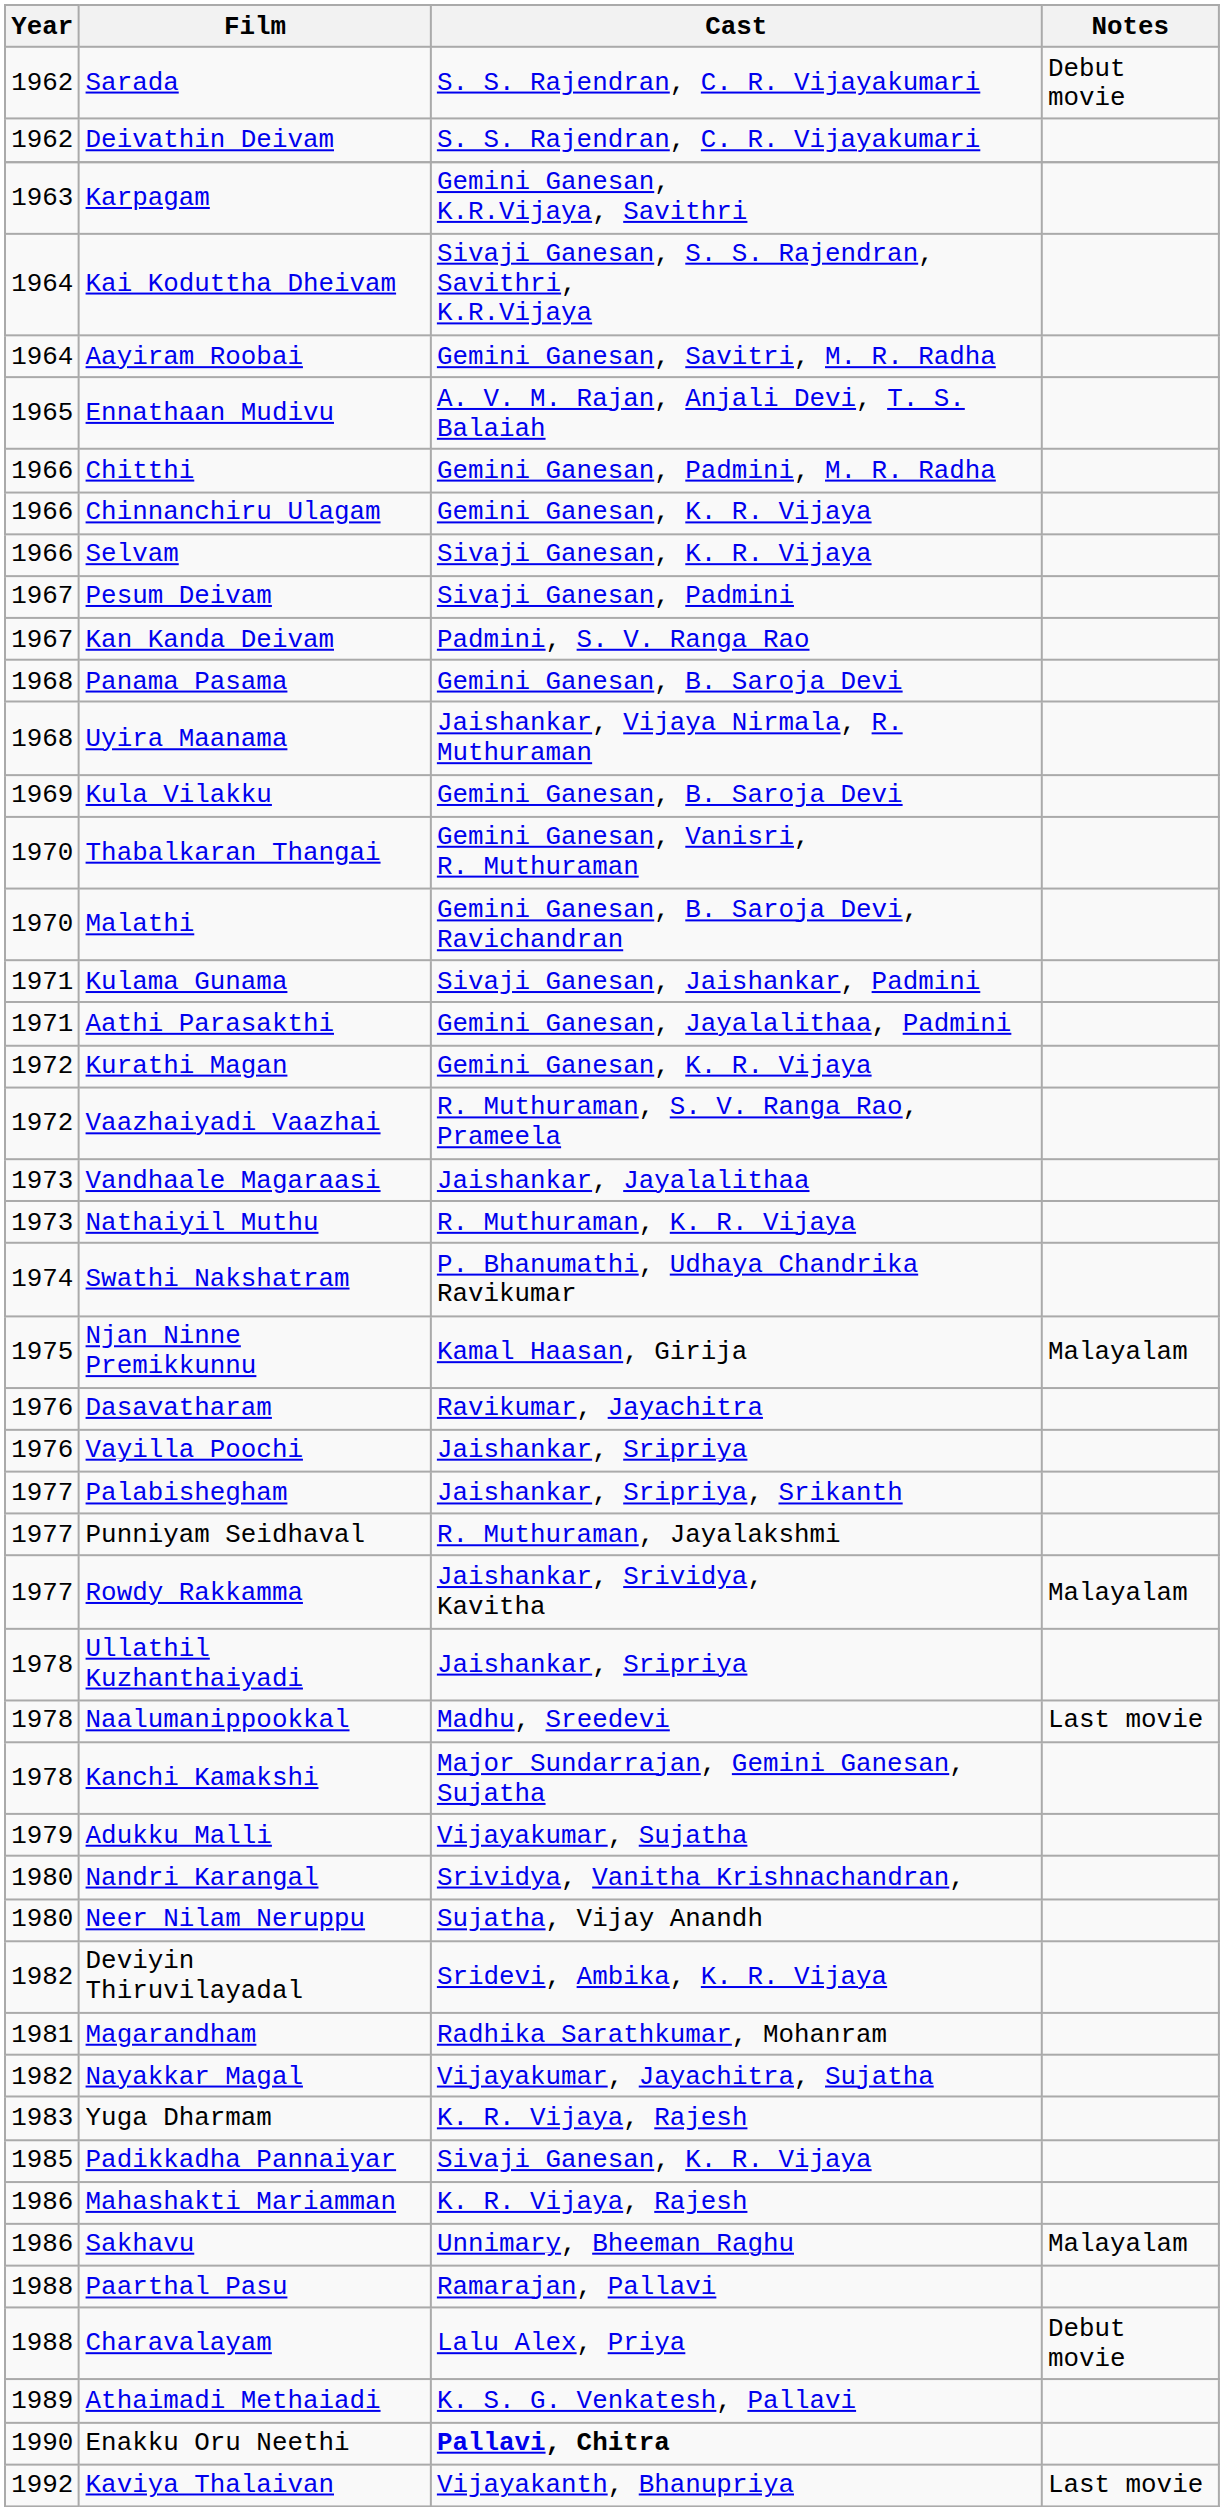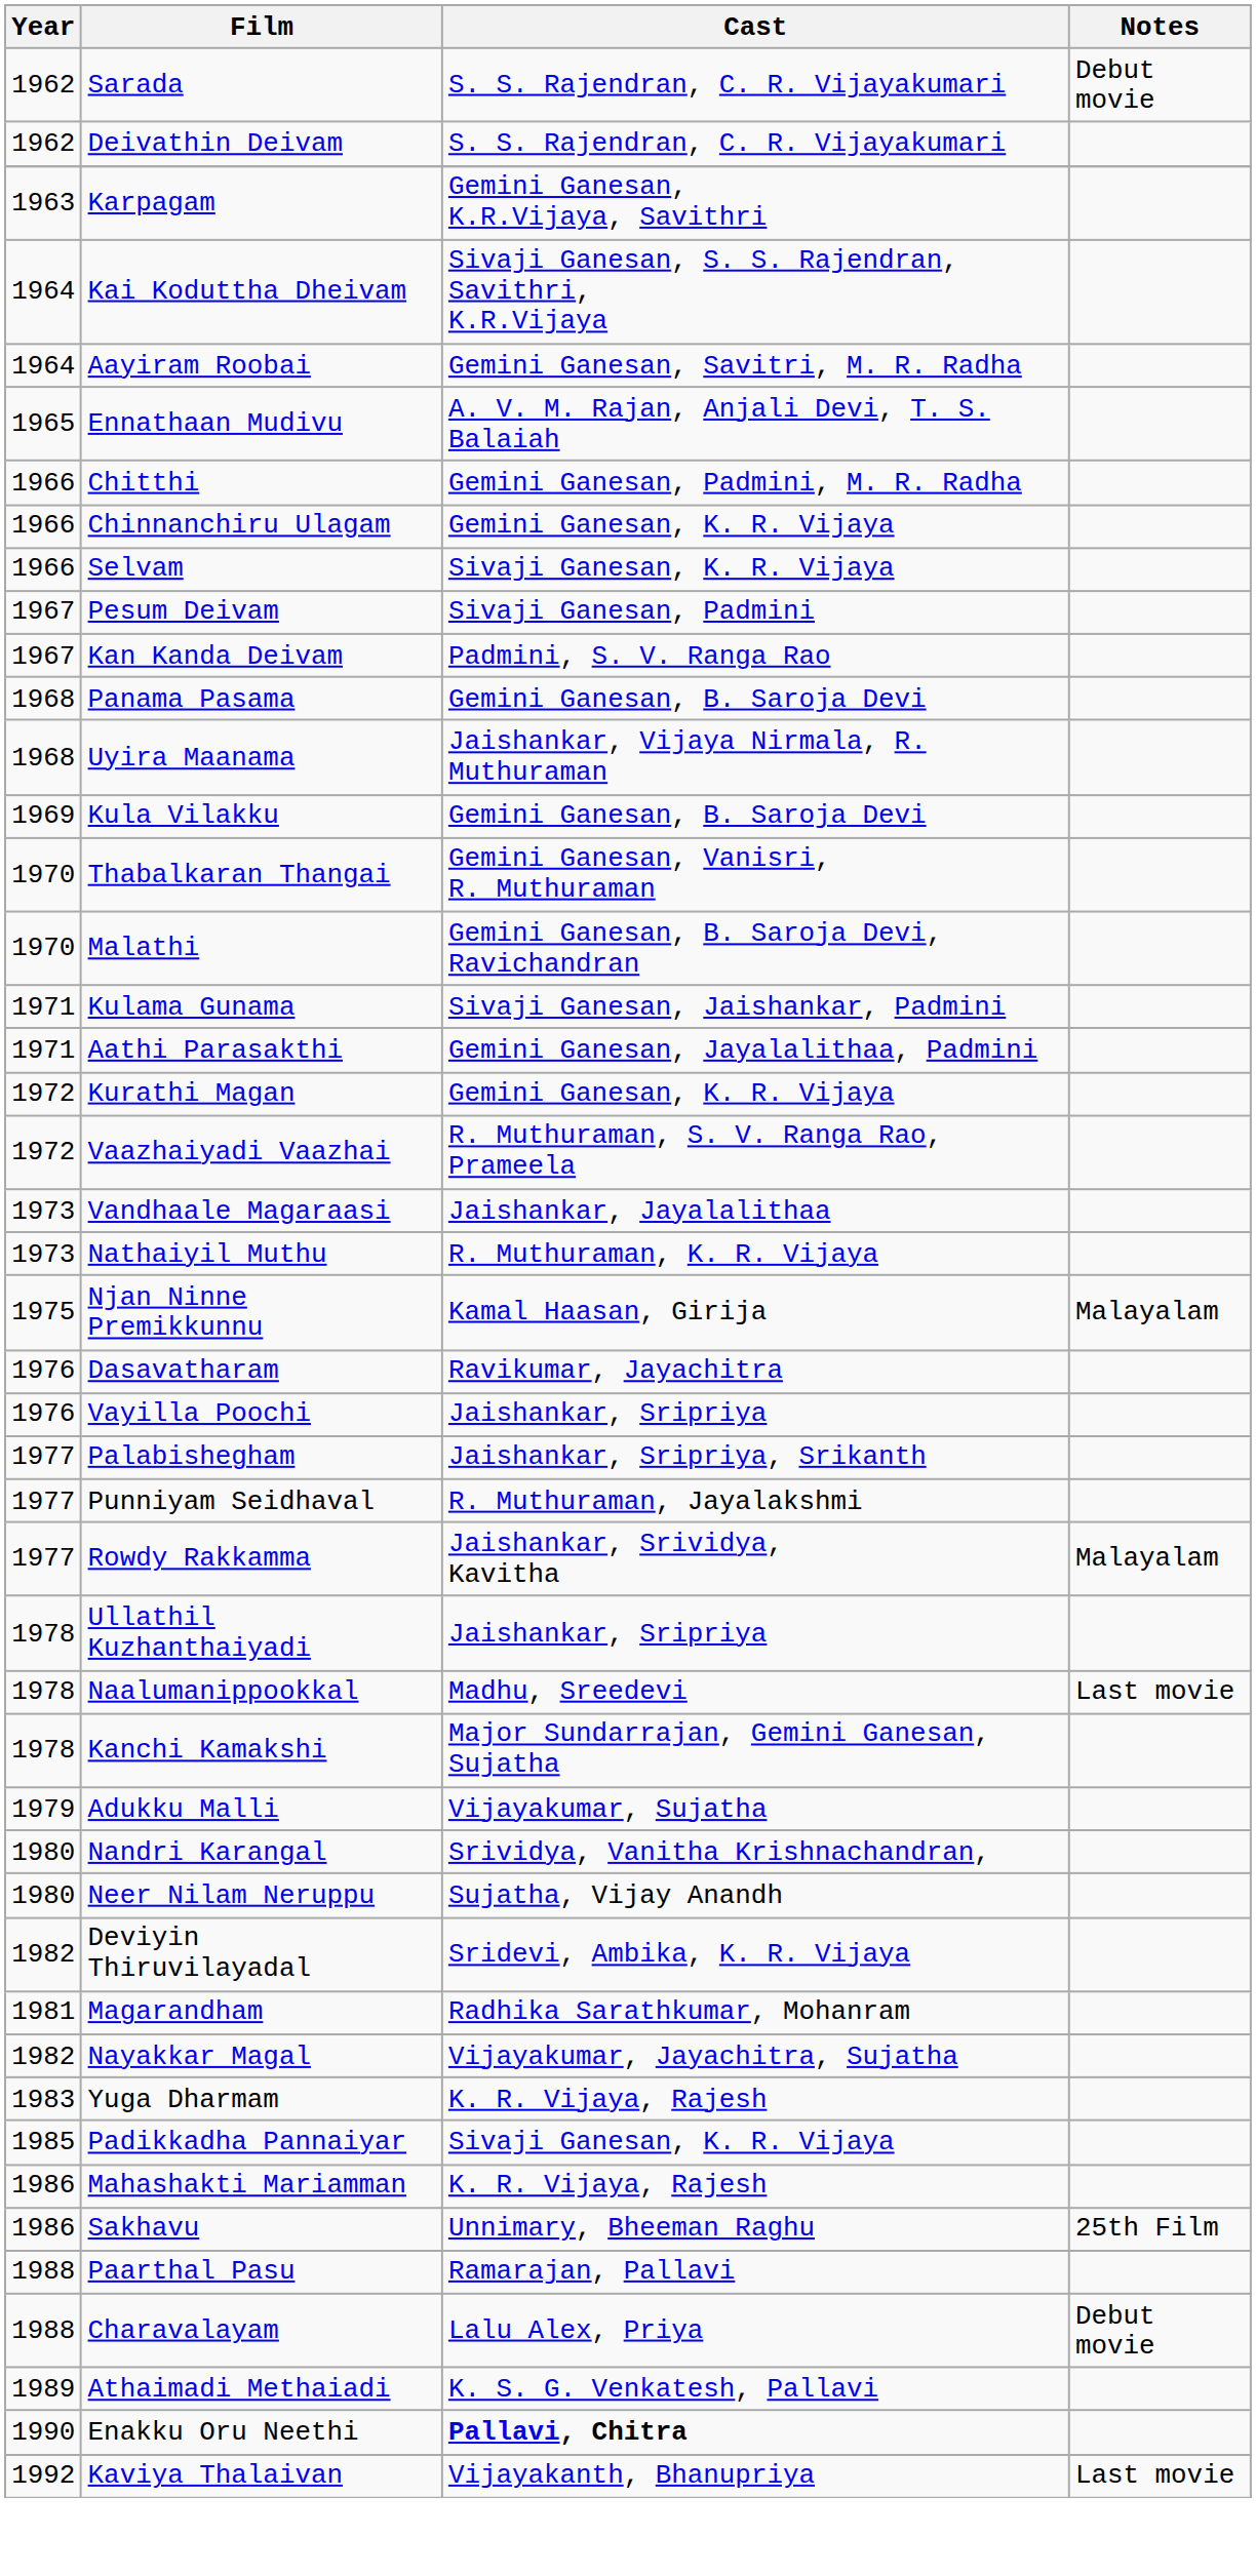- row: 1974 | Swathi Nakshatram | P. Bhanumathi, Udhaya Chandrika Ravikumar
Sakhavu | Notes: Malayalam -> 25th Film
